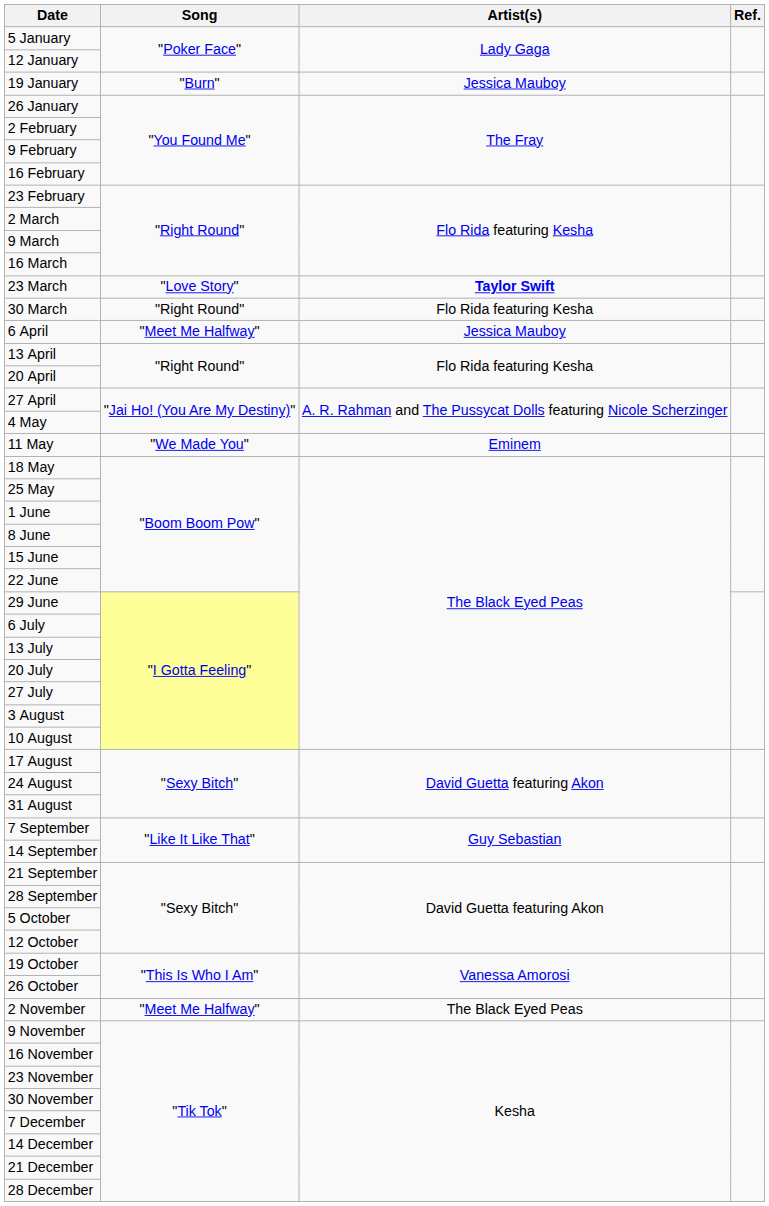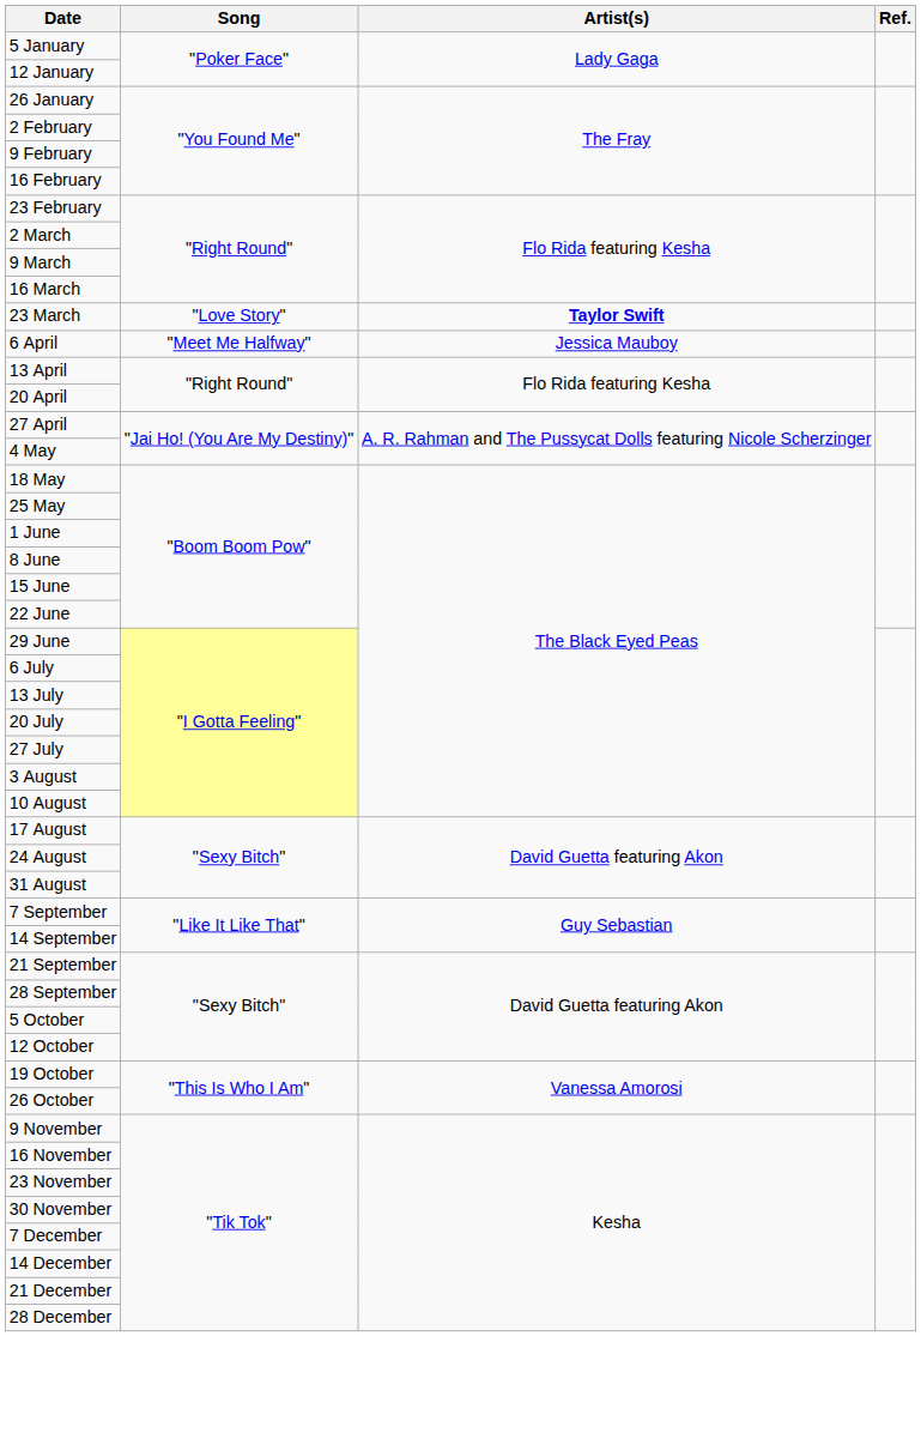- row: 19 January | "Burn" | Jessica Mauboy
- row: 30 March | "Right Round" | Flo Rida featuring Kesha
- row: 11 May | "We Made You" | Eminem
- row: 2 November | "Meet Me Halfway" | The Black Eyed Peas
